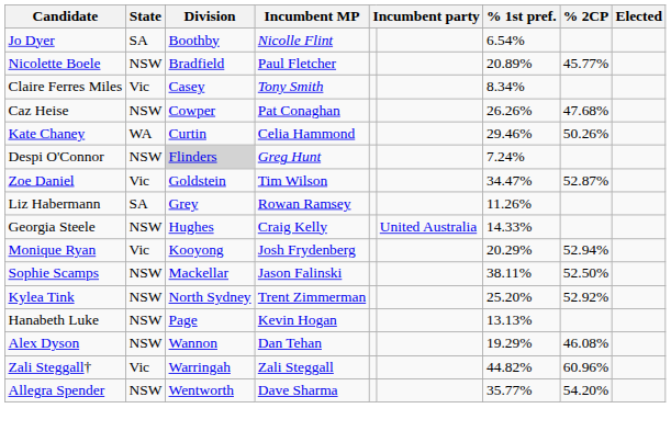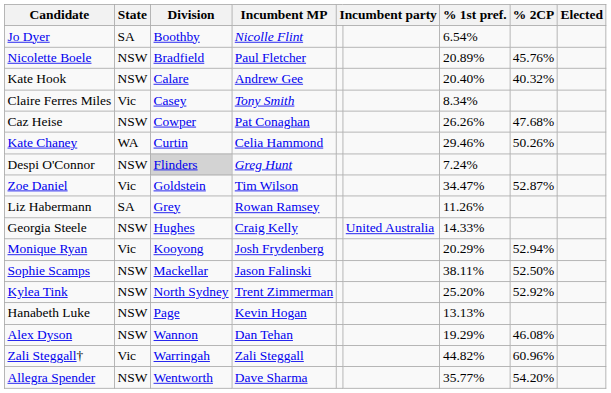Nicolette Boele | % 2CP: 45.77% -> 45.76%
+ row: Kate Hook | NSW | Calare | Andrew Gee | 20.40% | 40.32%
